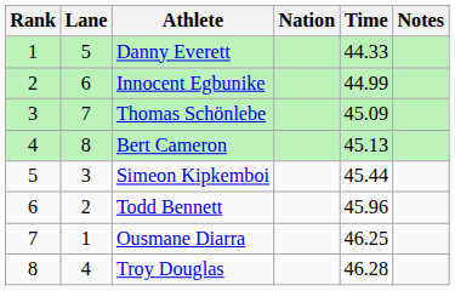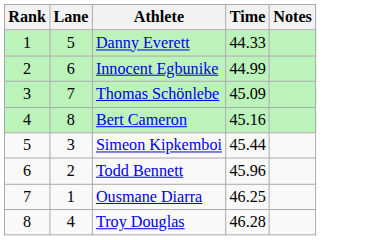- column: Nation
Bert Cameron | Time: 45.13 -> 45.16
